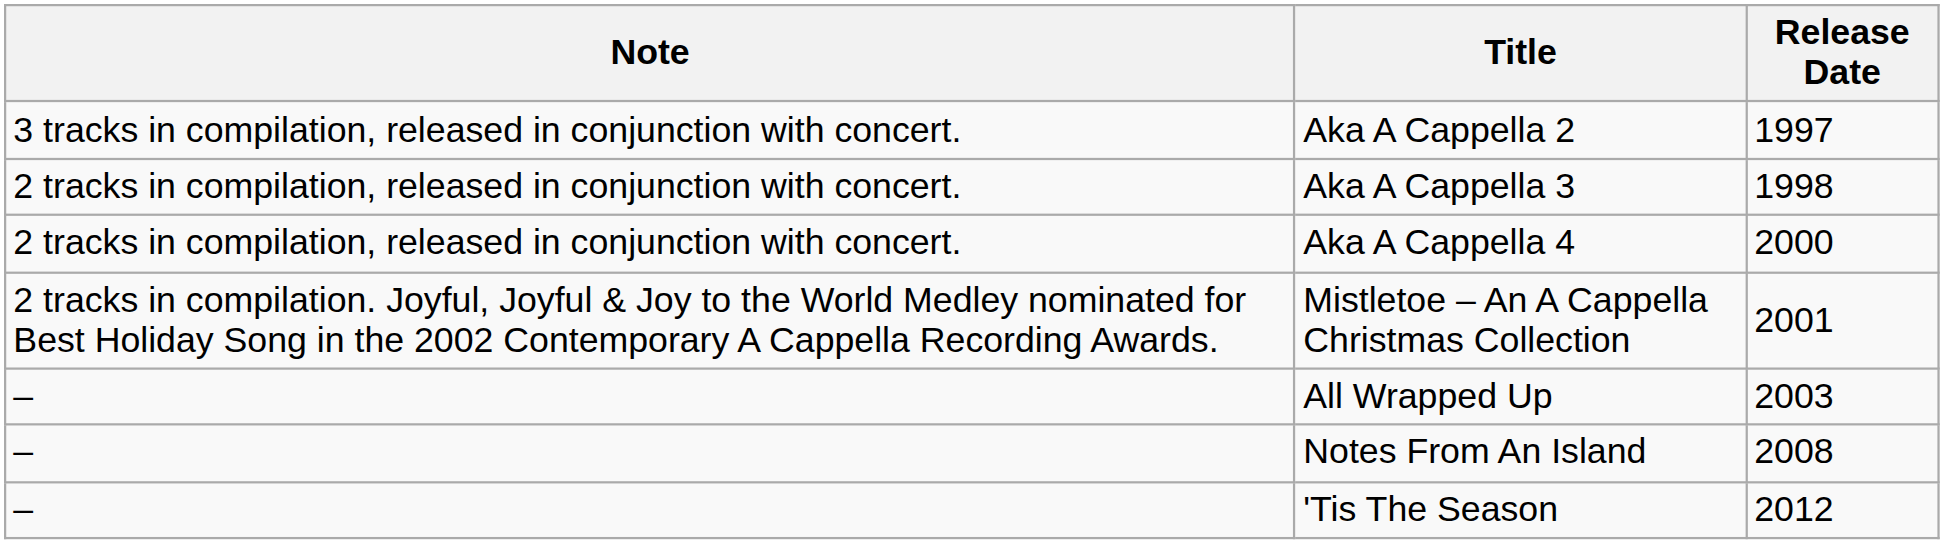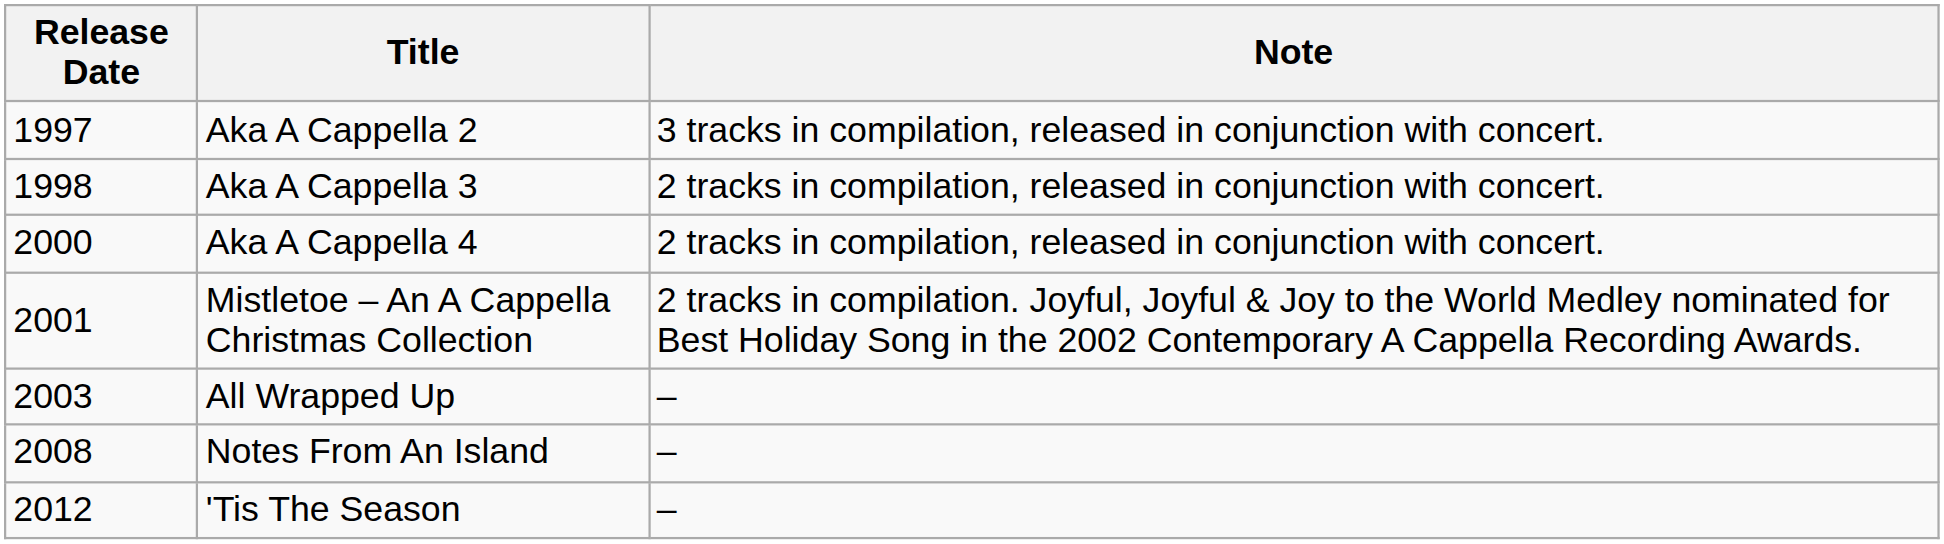columns swapped: Release Date <-> Note
